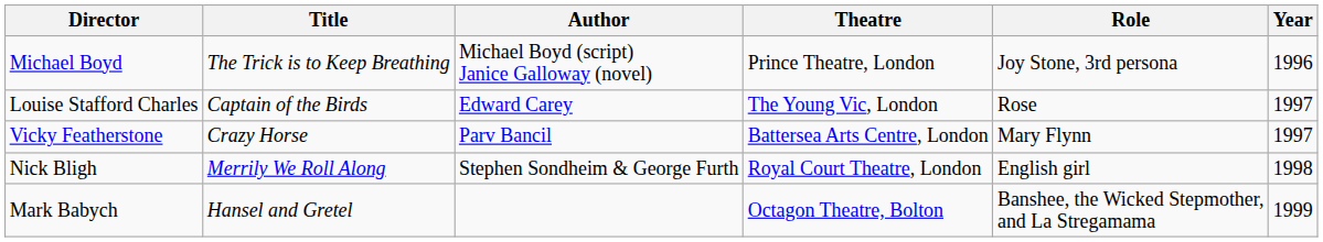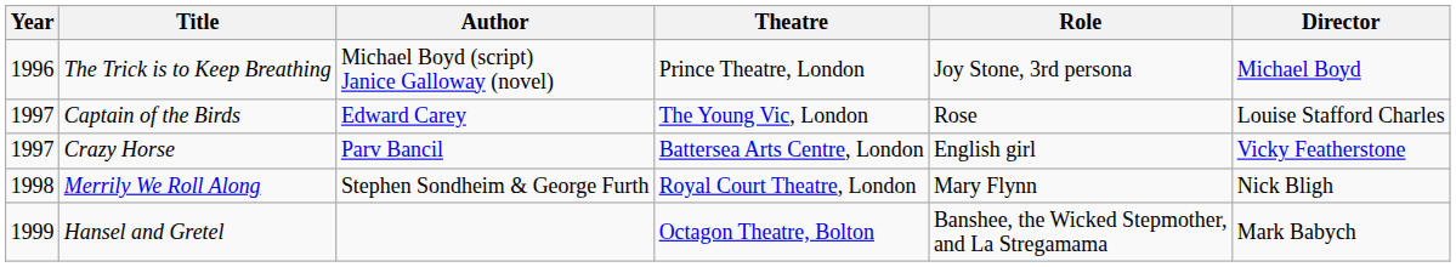columns swapped: Year <-> Director
Crazy Horse | Role: Mary Flynn -> English girl
Merrily We Roll Along | Role: English girl -> Mary Flynn
